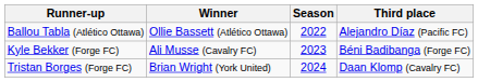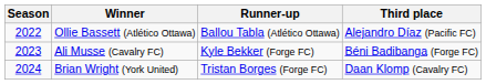columns swapped: Season <-> Runner-up
